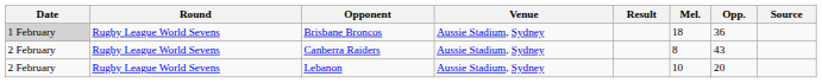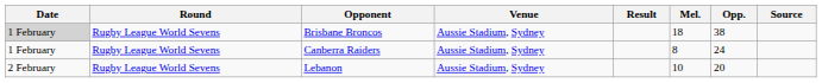Brisbane Broncos | Opp.: 36 -> 38
Canberra Raiders | Date: 2 February -> 1 February
Canberra Raiders | Opp.: 43 -> 24
